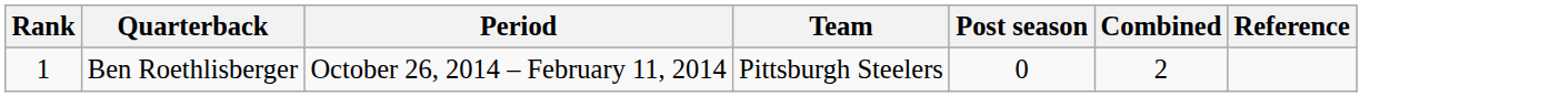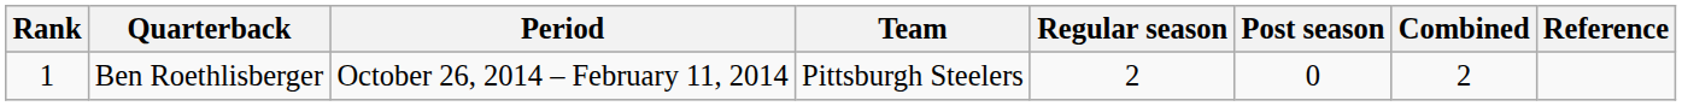+ column: Regular season | 2
